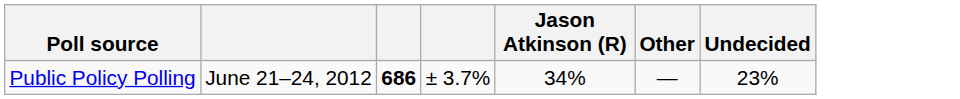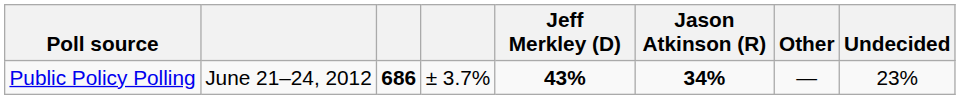+ column: Jeff Merkley (D) | 43%
Public Policy Polling | Jason Atkinson (R): normal -> bold
